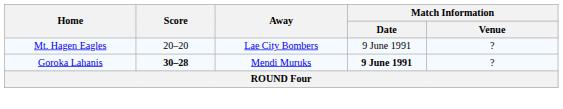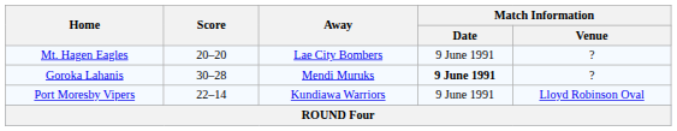Goroka Lahanis | Score: bold -> normal
+ row: Port Moresby Vipers | 22–14 | Kundiawa Warriors | 9 June 1991 | Lloyd Robinson Oval
